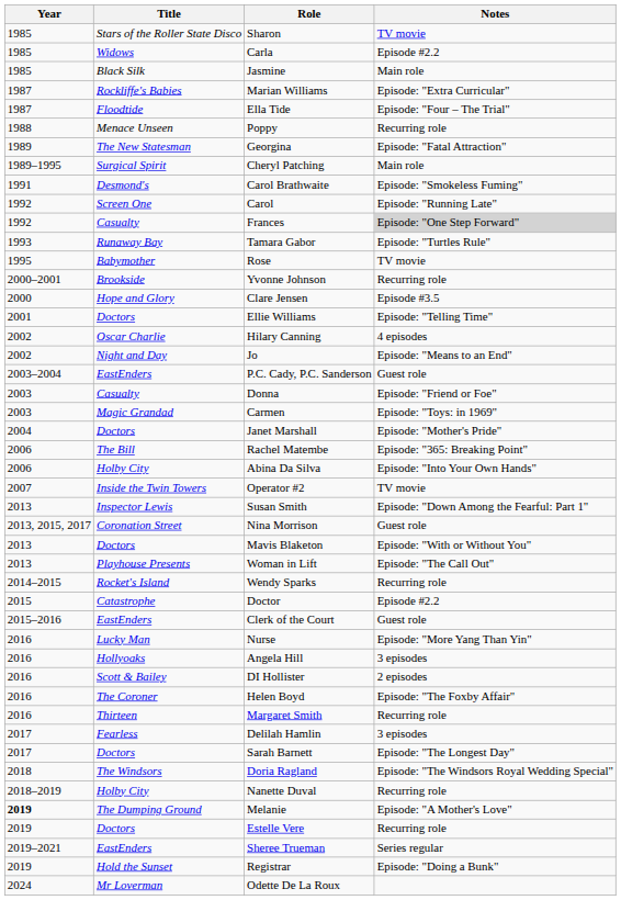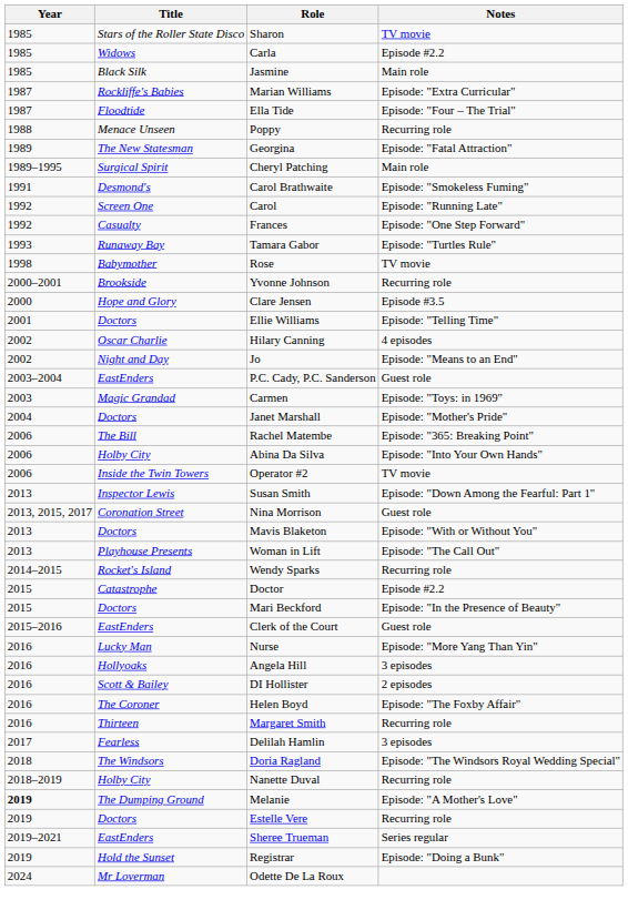Frances | Notes: lightgrey background -> no background
Rose | Year: 1995 -> 1998
- row: 2003 | Casualty | Donna | Episode: "Friend or Foe"
Operator #2 | Year: 2007 -> 2006
+ row: 2015 | Doctors | Mari Beckford | Episode: "In the Presence of Beauty"
- row: 2017 | Doctors | Sarah Barnett | Episode: "The Longest Day"
